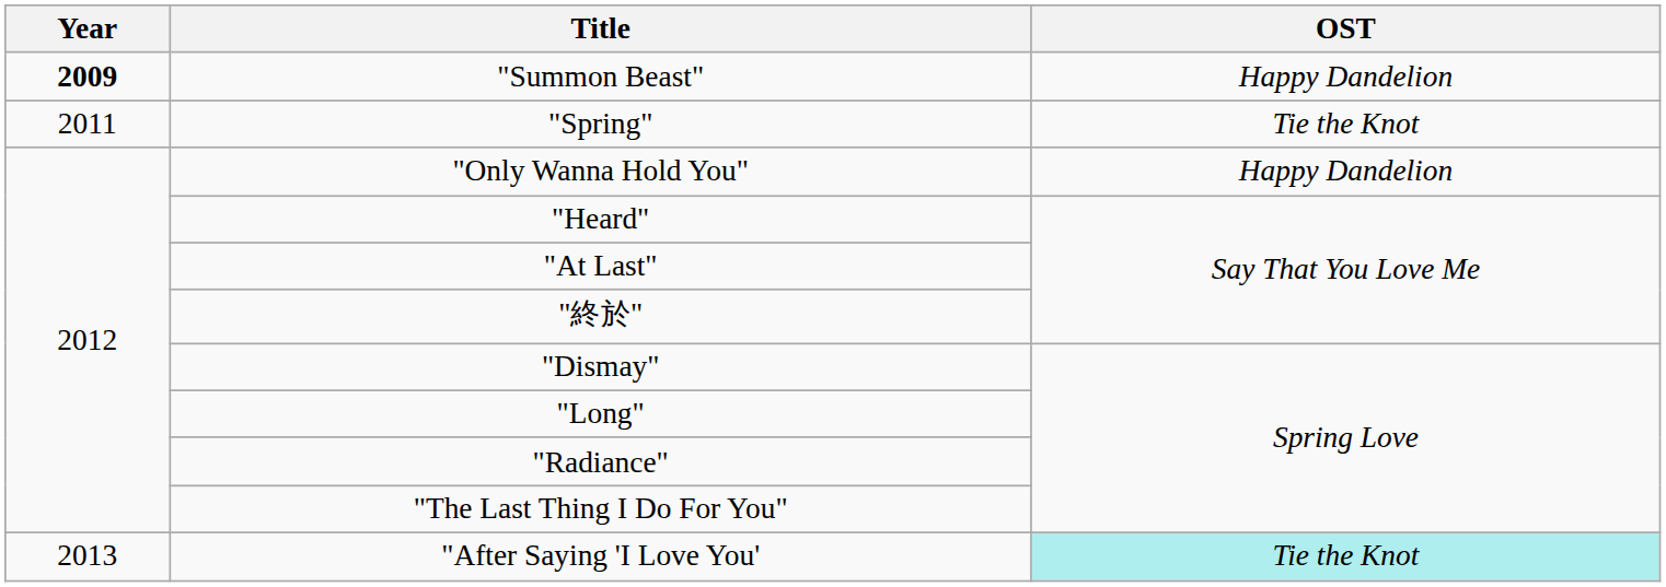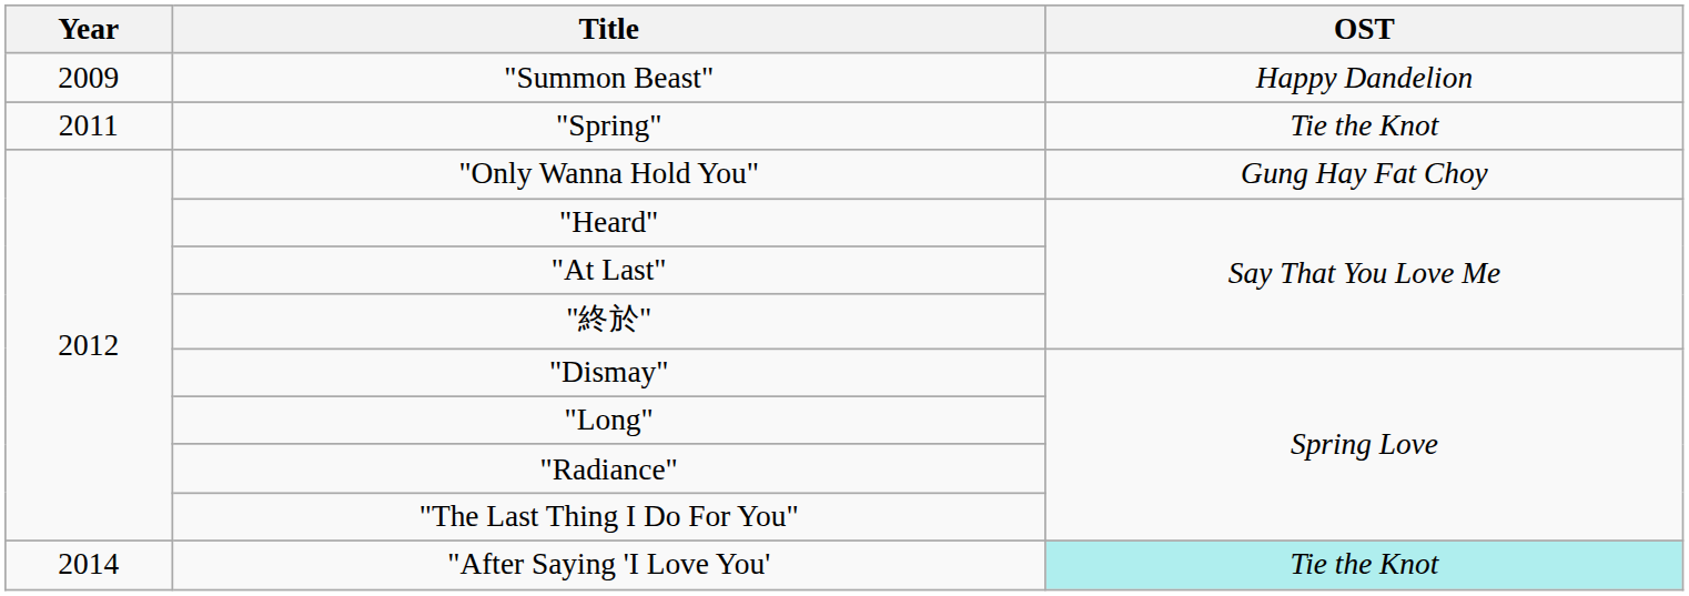"Summon Beast" | Year: bold -> normal
"Only Wanna Hold You" | OST: Happy Dandelion -> Gung Hay Fat Choy
"After Saying 'I Love You' | Year: 2013 -> 2014
